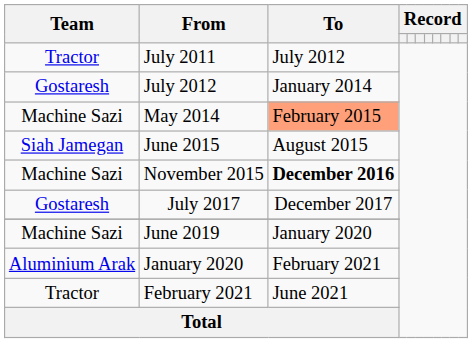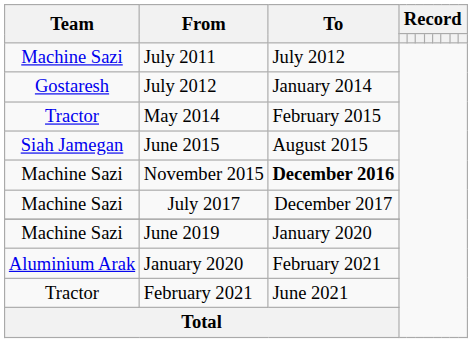July 2011 | Team: Tractor -> Machine Sazi
May 2014 | Team: Machine Sazi -> Tractor
May 2014 | To: lightsalmon background -> no background
July 2017 | Team: Gostaresh -> Machine Sazi
